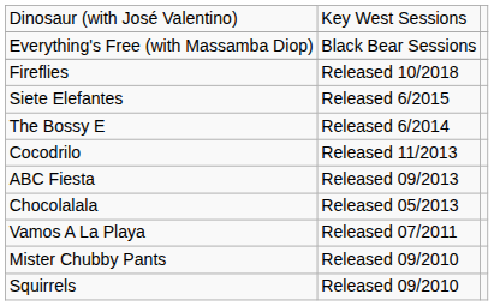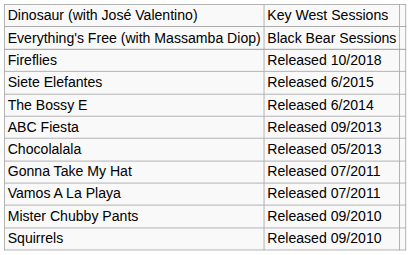- row: Cocodrilo | Released 11/2013
+ row: Gonna Take My Hat | Released 07/2011
